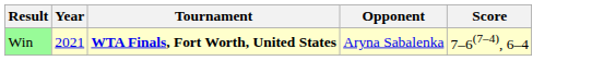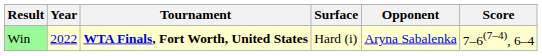+ column: Surface | Hard (i)
Win | Year: 2021 -> 2022
